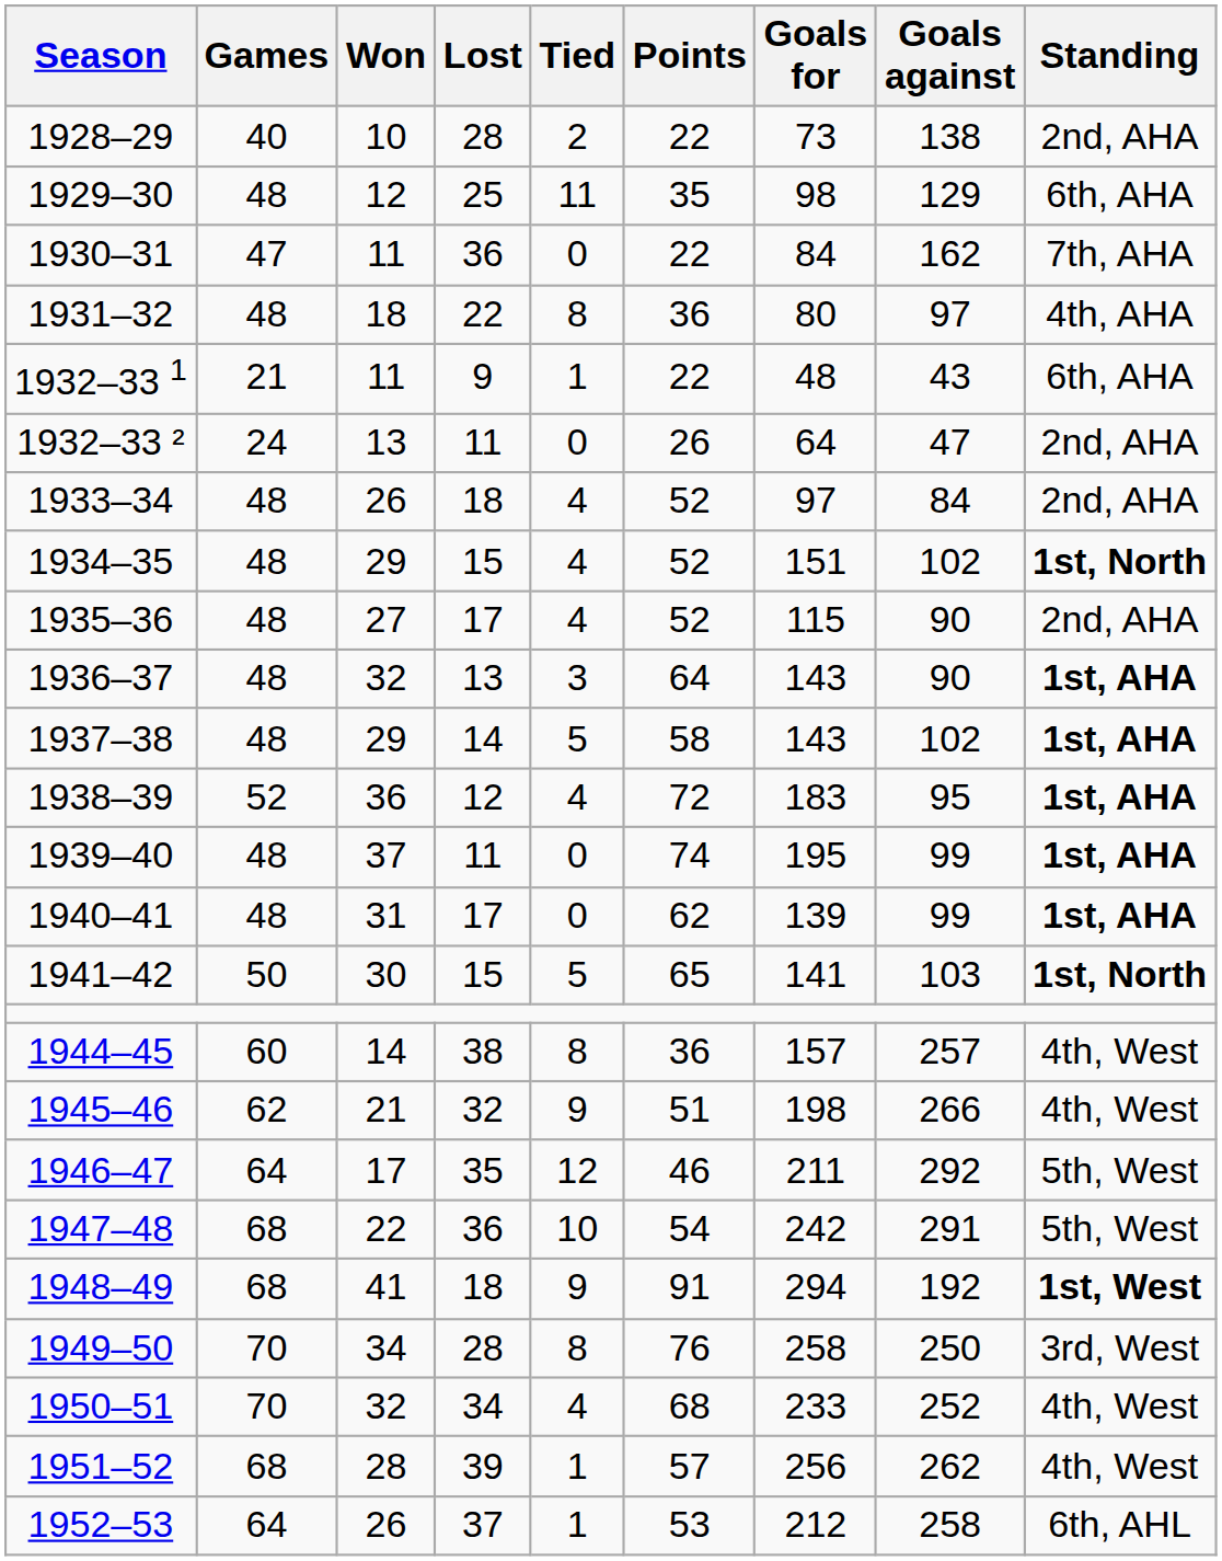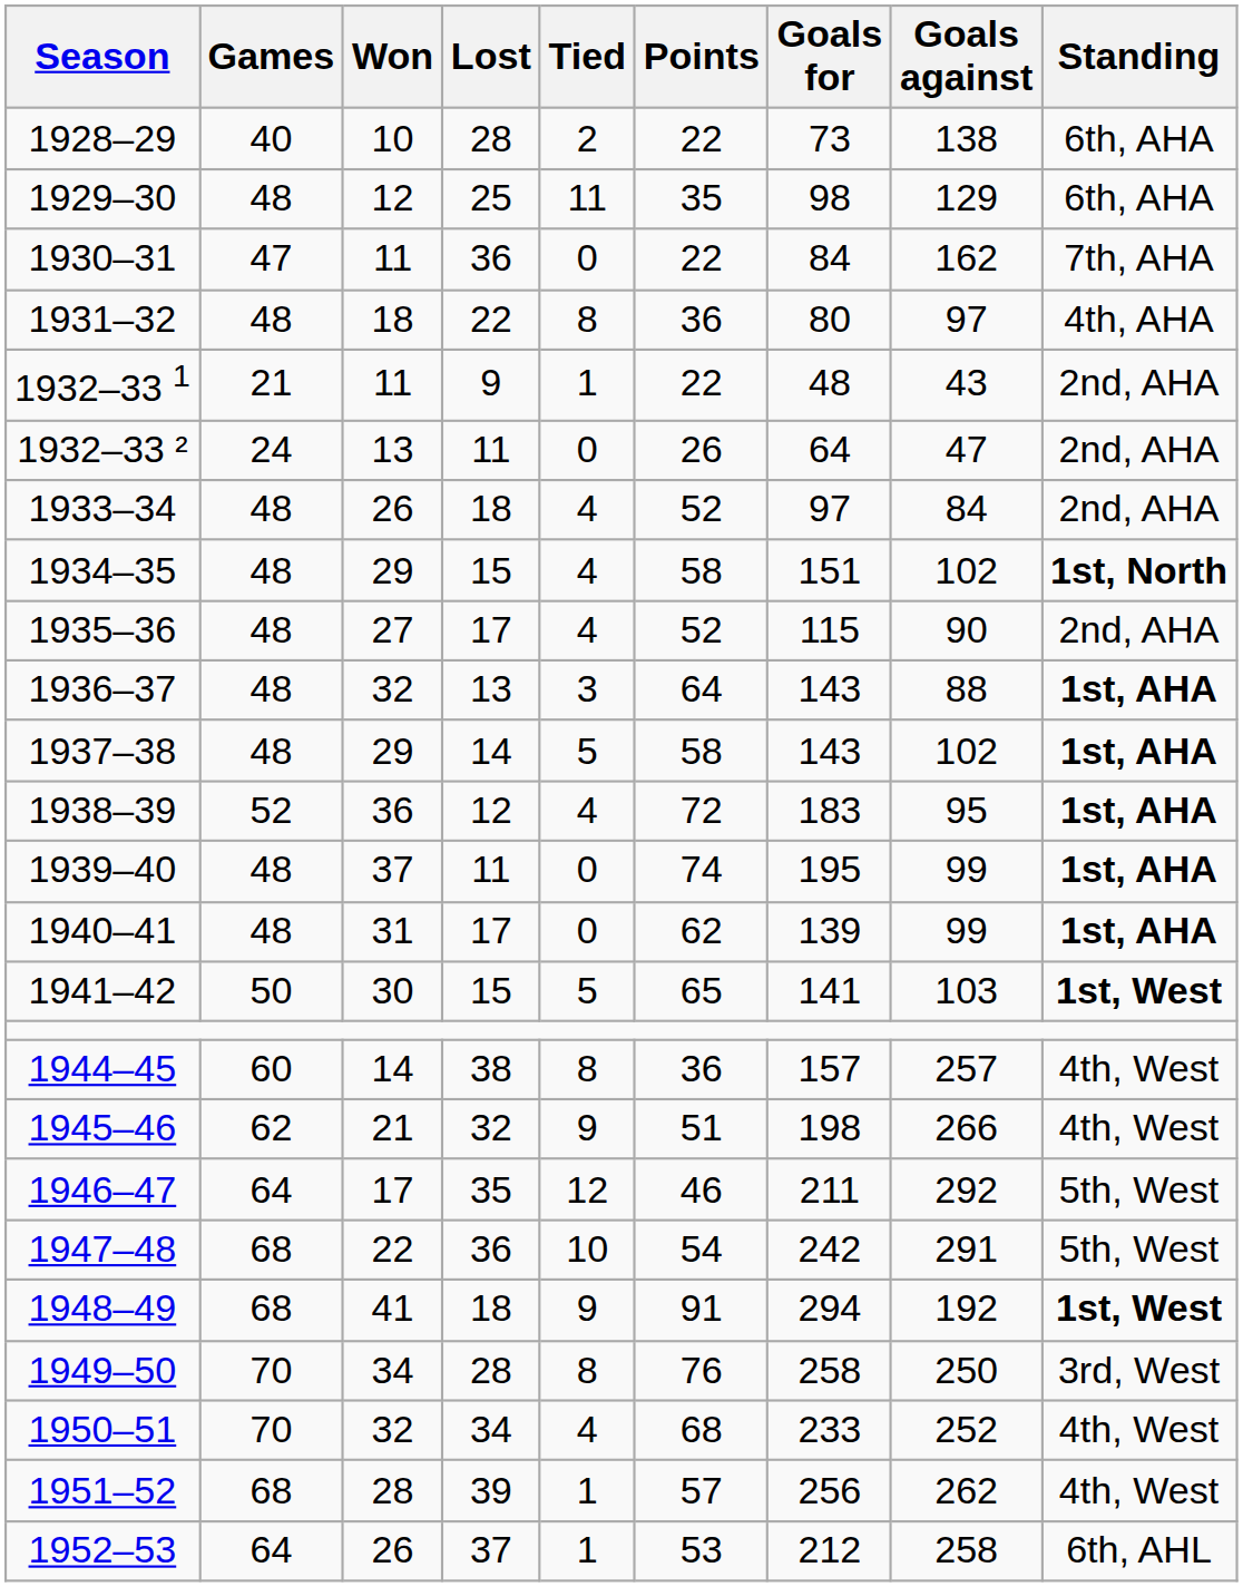1928–29 | Standing: 2nd, AHA -> 6th, AHA
1932–33 1 | Standing: 6th, AHA -> 2nd, AHA
1934–35 | Points: 52 -> 58
1936–37 | Goals against: 90 -> 88
1941–42 | Standing: 1st, North -> 1st, West
